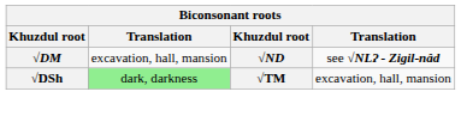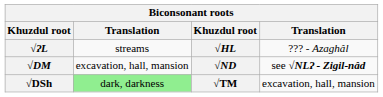+ row: √ʔL | streams | √HL | ??? - Azaghâl
